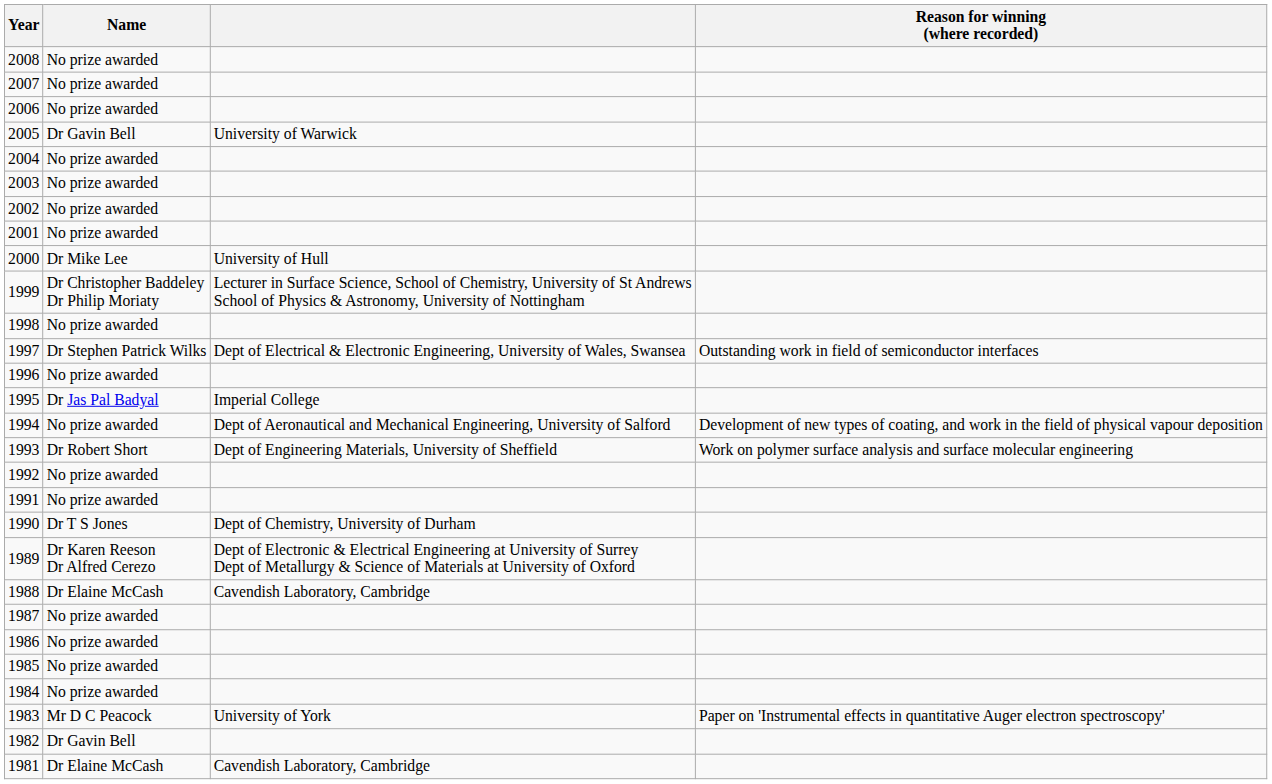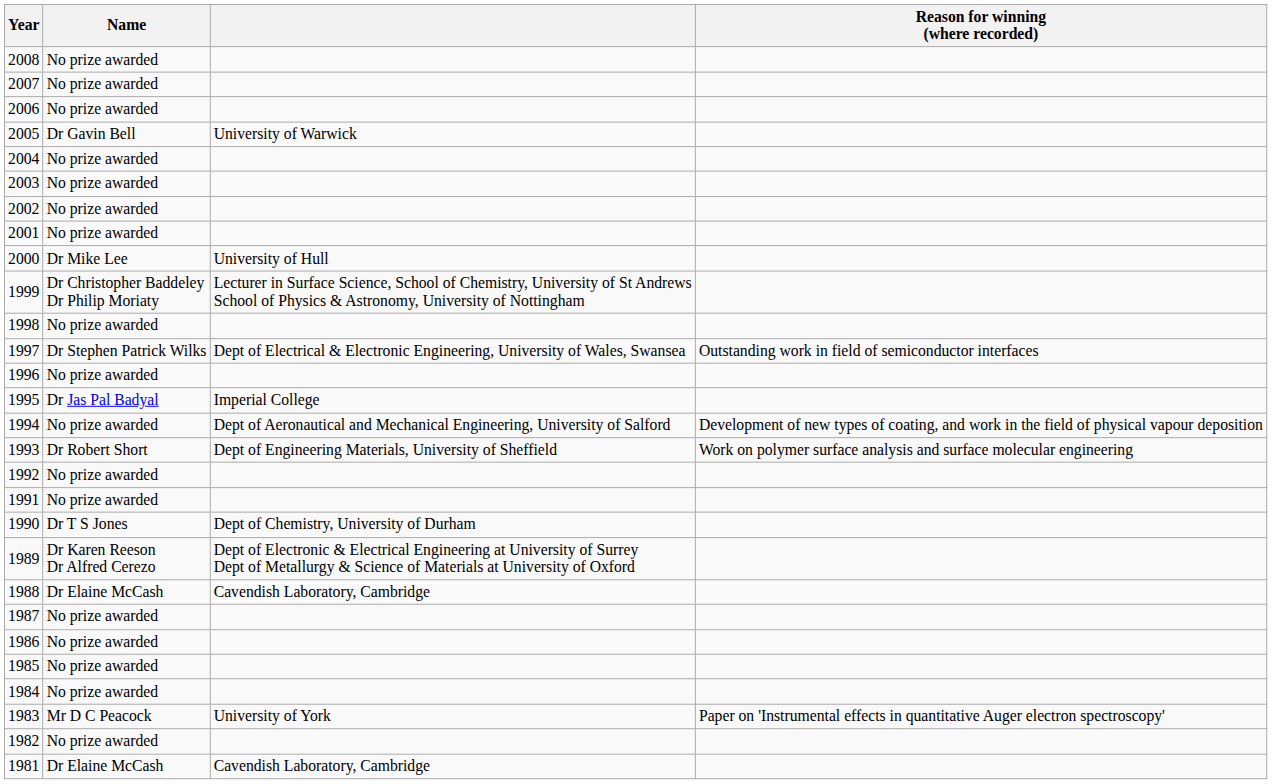1982 | Name: Dr Gavin Bell -> No prize awarded
